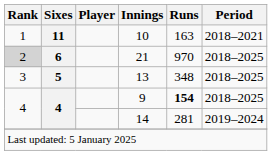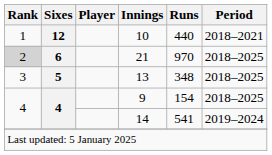10 | Sixes: 11 -> 12
10 | Runs: 163 -> 440
9 | Runs: bold -> normal
14 | Runs: 281 -> 541
